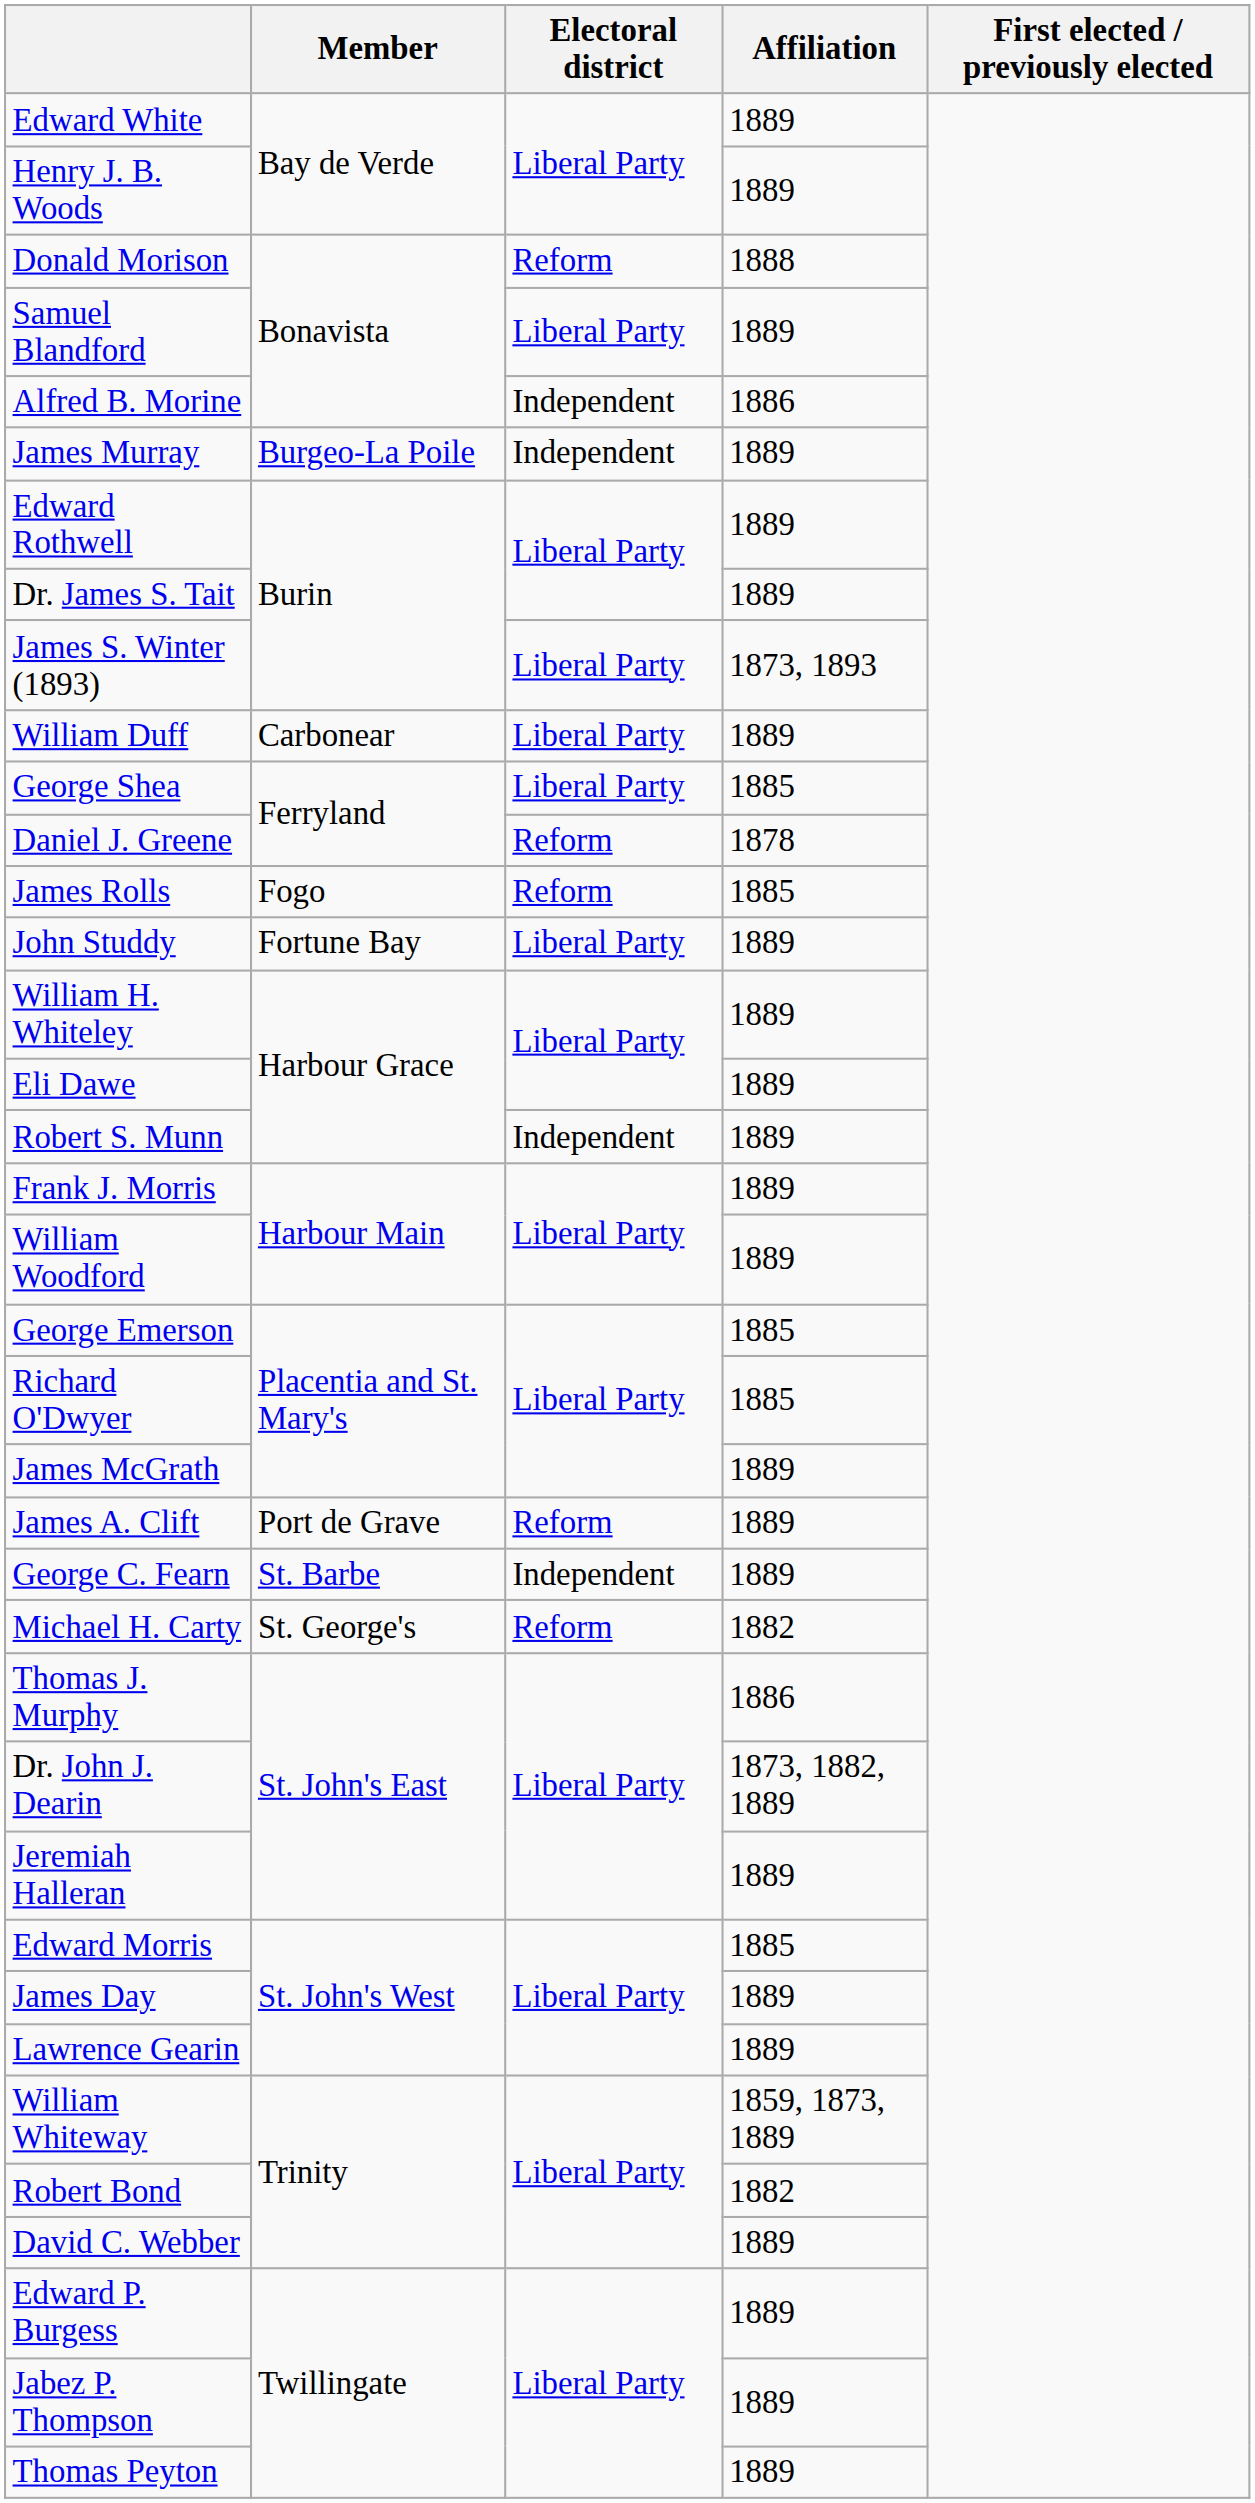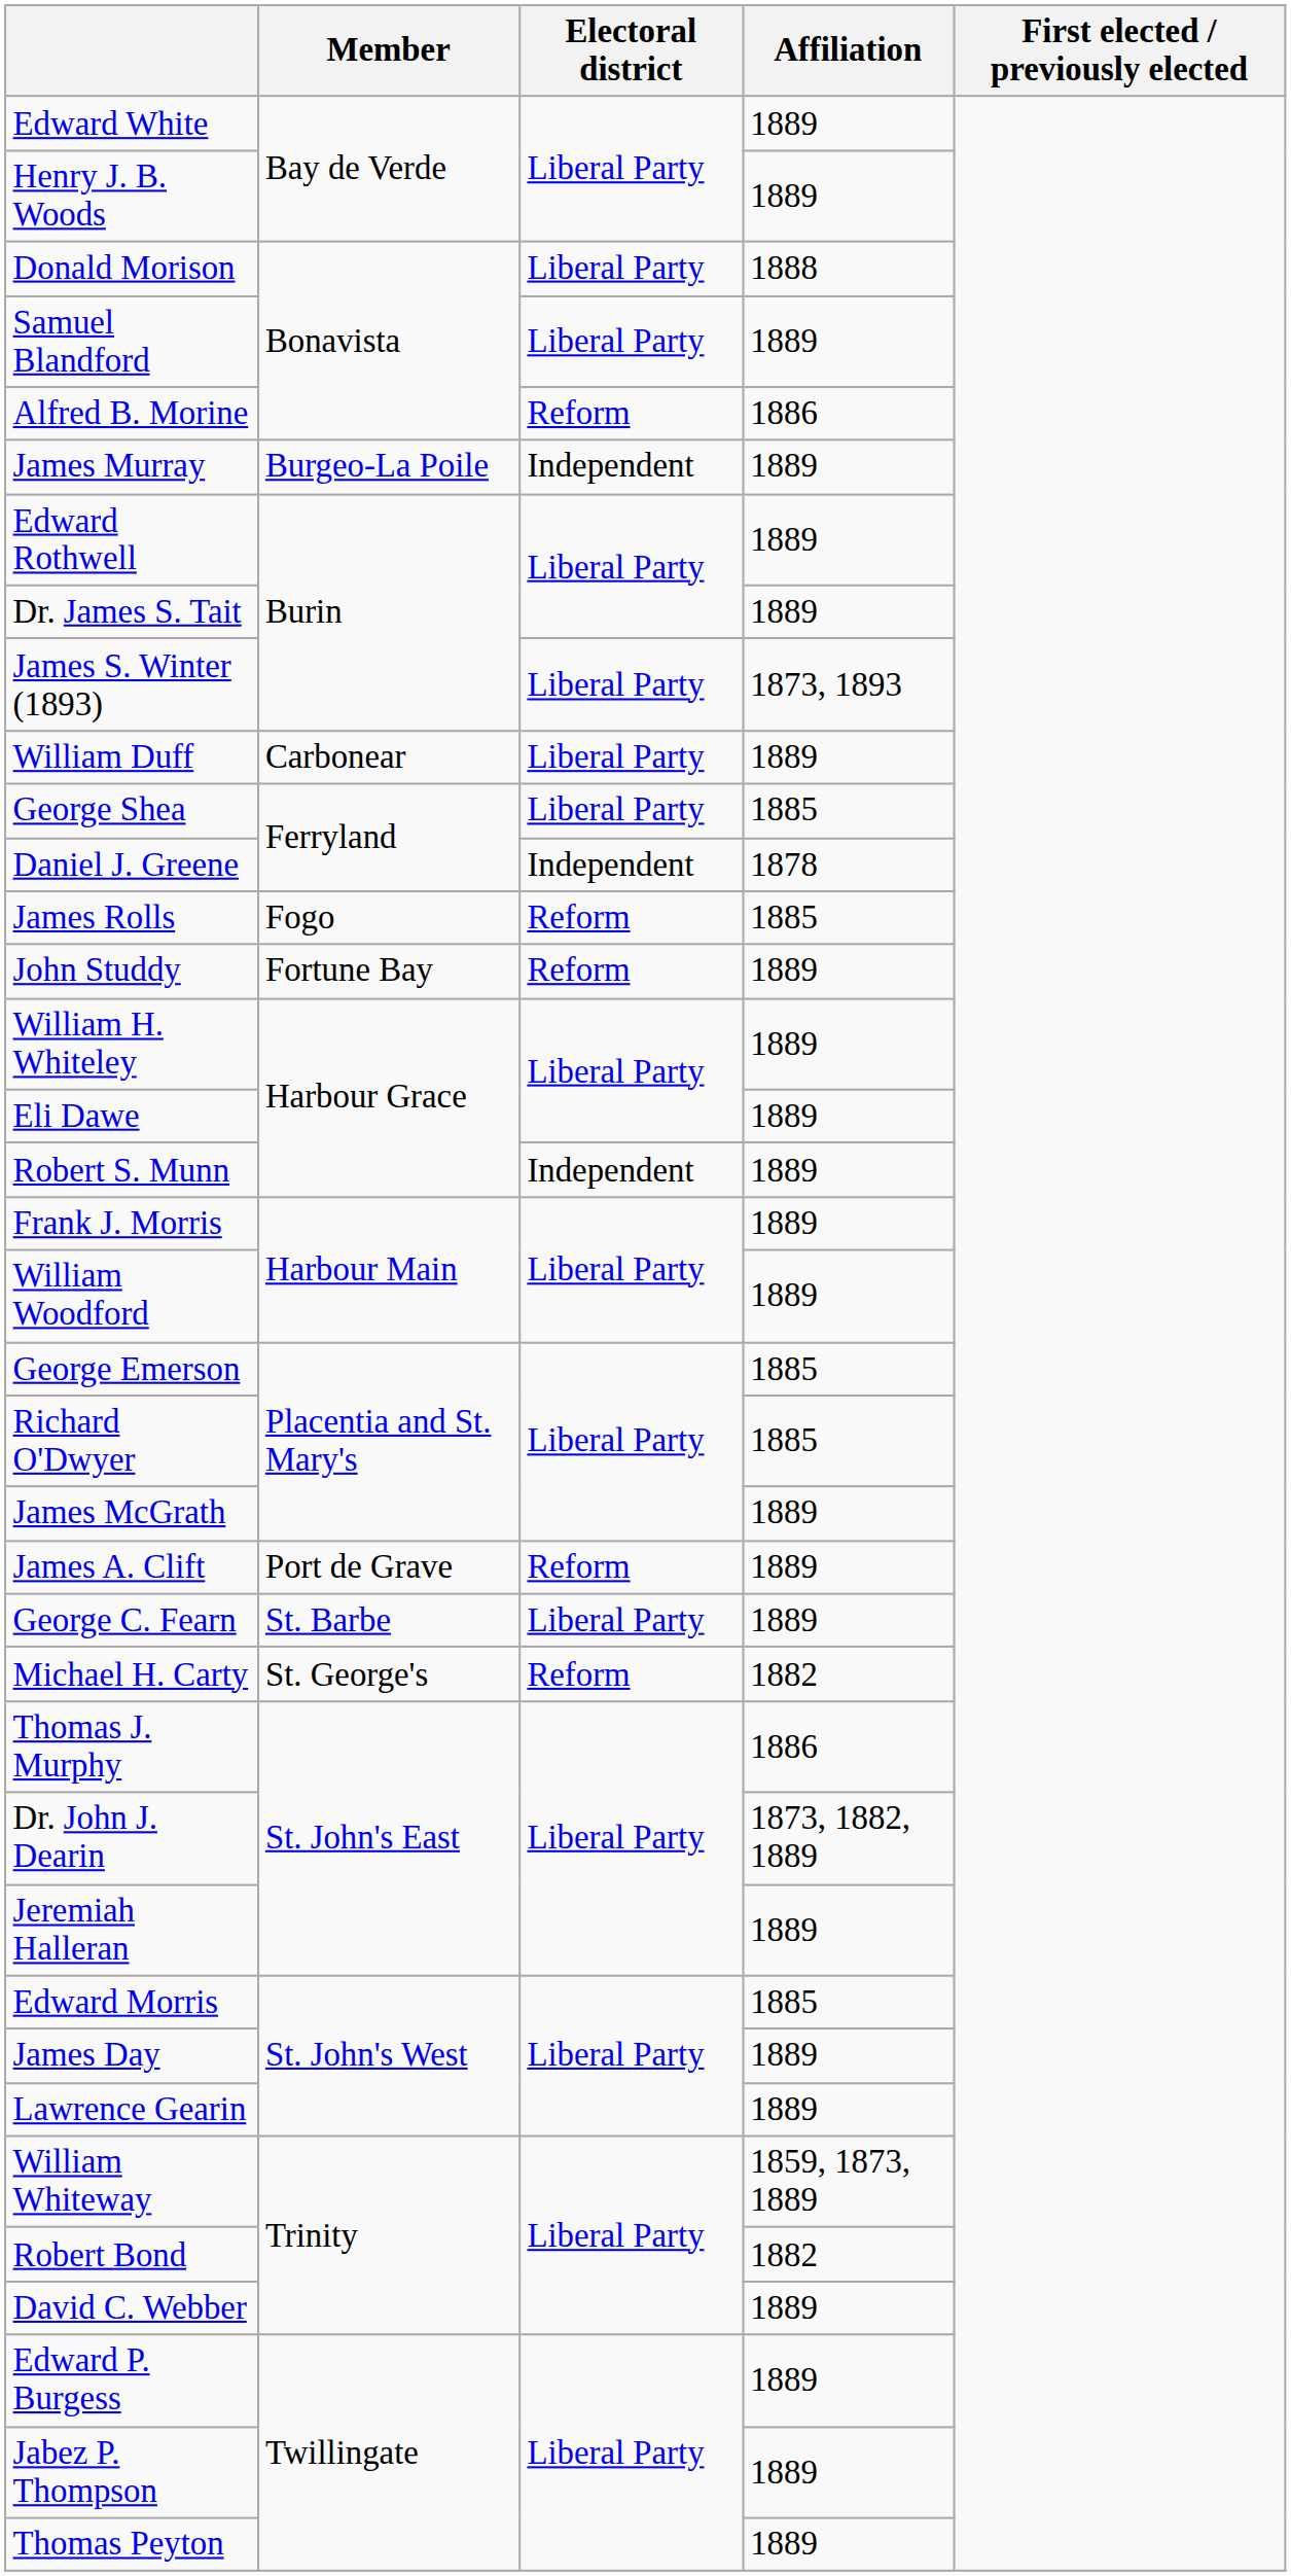Donald Morison | Electoral district: Reform -> Liberal Party
Alfred B. Morine | Electoral district: Independent -> Reform
Daniel J. Greene | Electoral district: Reform -> Independent
John Studdy | Electoral district: Liberal Party -> Reform
George C. Fearn | Electoral district: Independent -> Liberal Party
